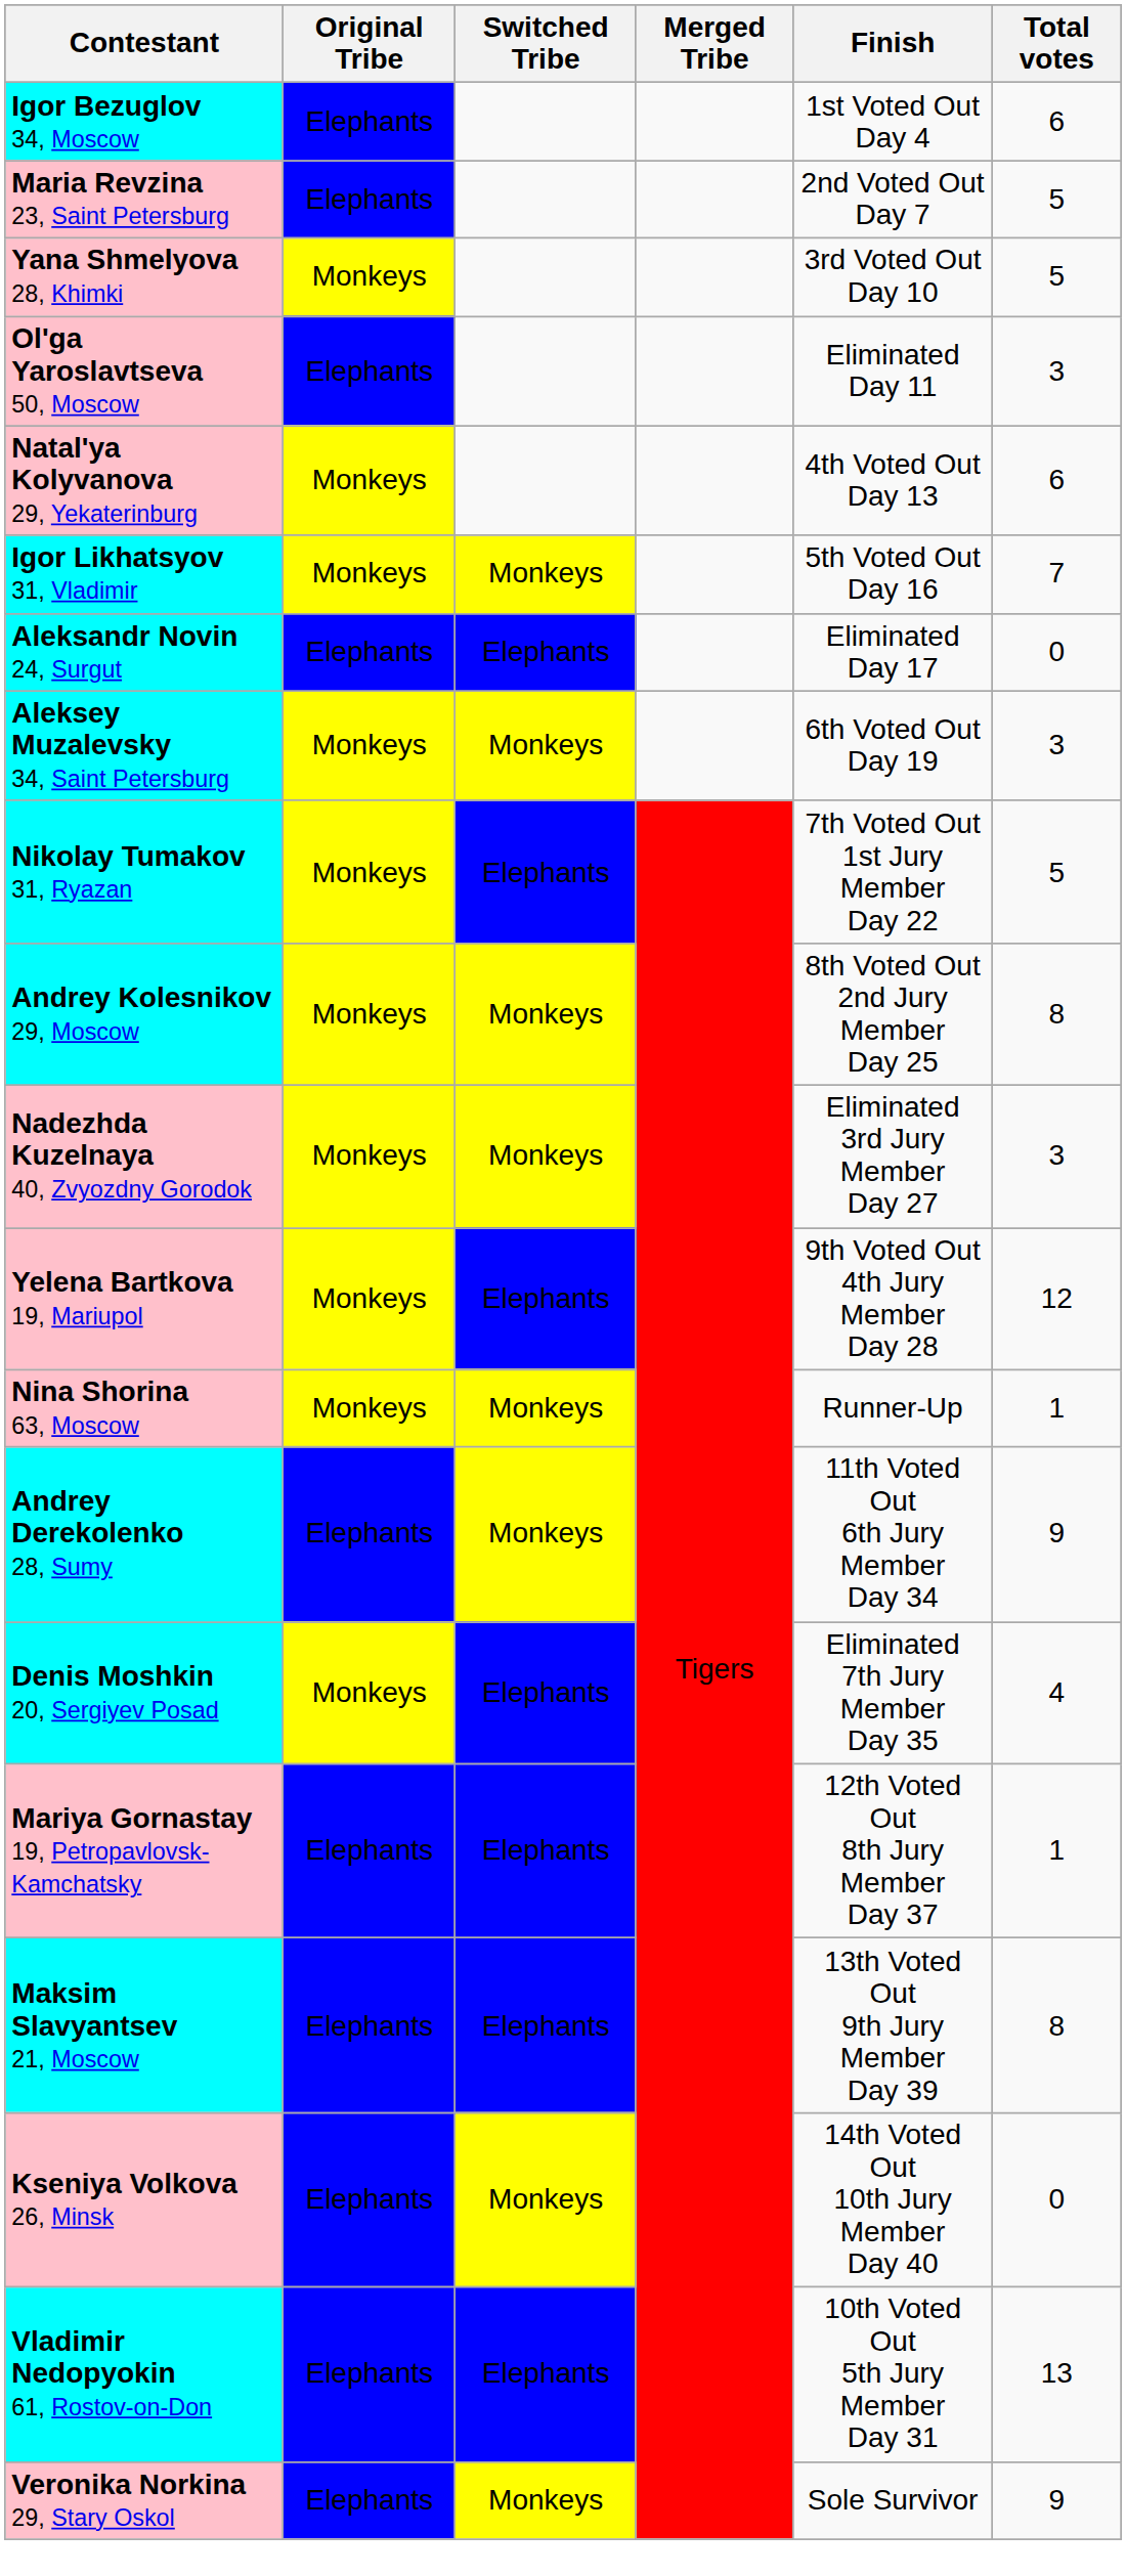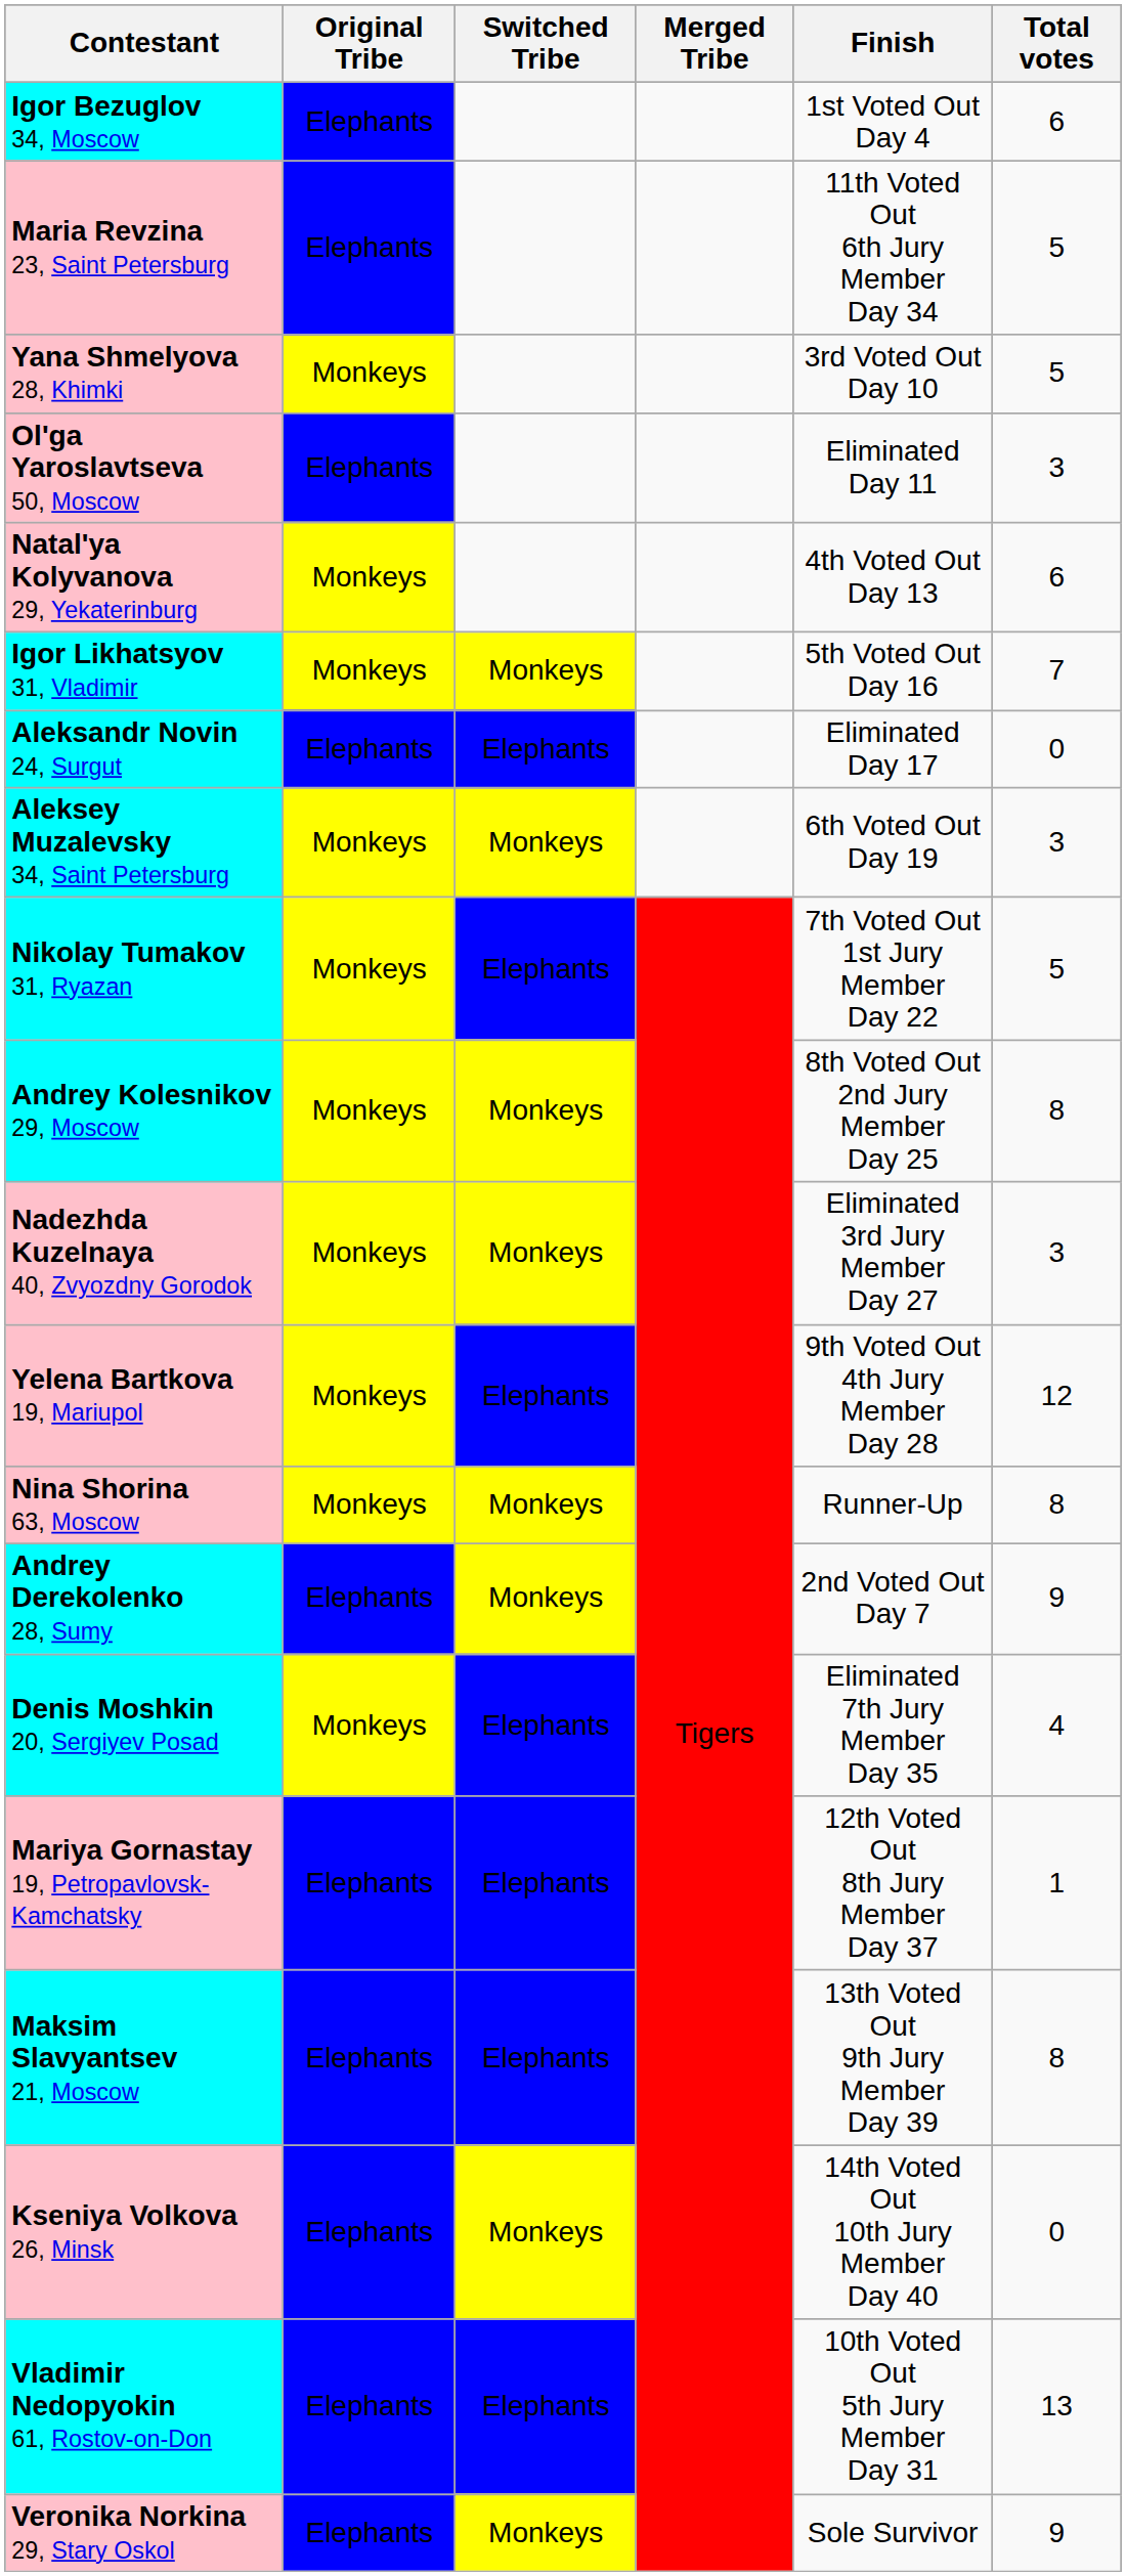Maria Revzina 23, Saint Petersburg | Finish: 2nd Voted Out Day 7 -> 11th Voted Out 6th Jury Member Day 34
Nina Shorina 63, Moscow | Total votes: 1 -> 8
Andrey Derekolenko 28, Sumy | Finish: 11th Voted Out 6th Jury Member Day 34 -> 2nd Voted Out Day 7
